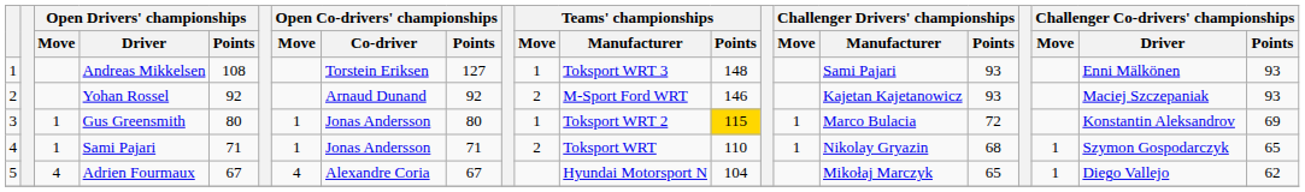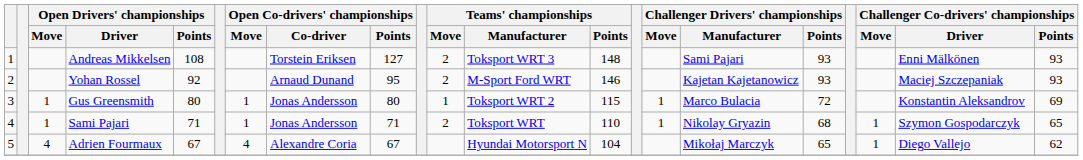Andreas Mikkelsen | Teams' championships / Move: 1 -> 2
Yohan Rossel | Open Co-drivers' championships / Points: 92 -> 95
Gus Greensmith | Teams' championships / Points: gold background -> no background
